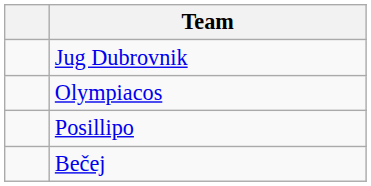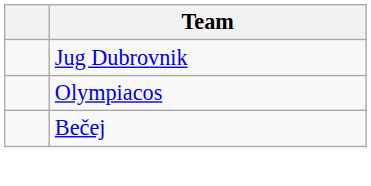- row: Posillipo
